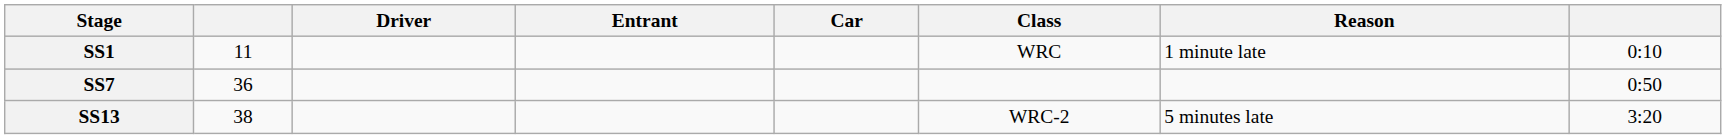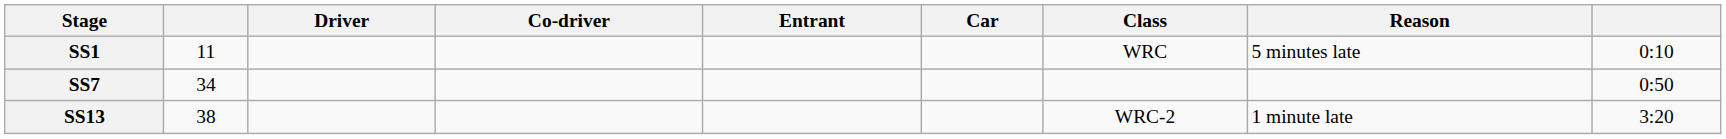+ column: Co-driver
SS1 | Reason: 1 minute late -> 5 minutes late
SS7 | column 2: 36 -> 34
SS13 | Reason: 5 minutes late -> 1 minute late
